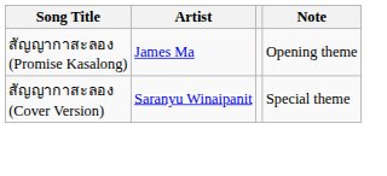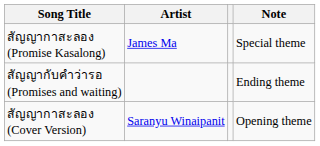สัญญากาสะลอง (Promise Kasalong) | Note: Opening theme -> Special theme
+ row: สัญญากับคำว่ารอ (Promises and waiting) | Ending theme
สัญญากาสะลอง (Cover Version) | Note: Special theme -> Opening theme
